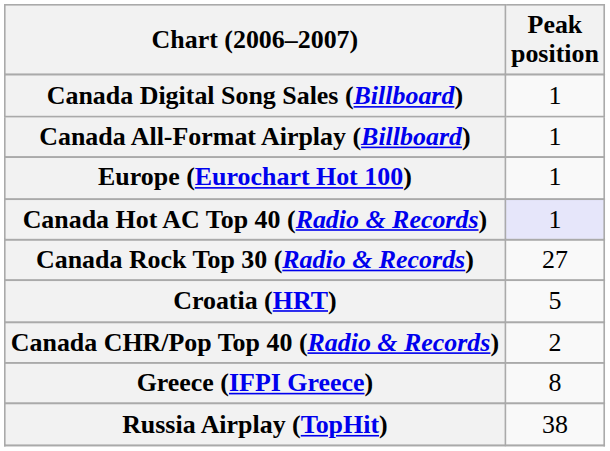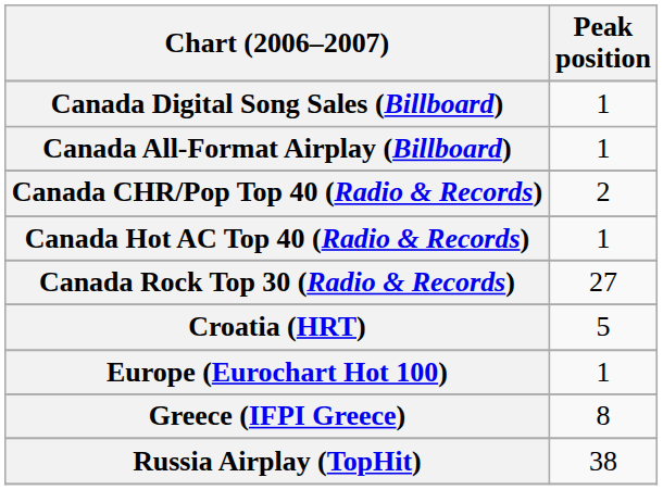rows swapped: Canada CHR/Pop Top 40 (Radio & Records) <-> Europe (Eurochart Hot 100)
Canada Hot AC Top 40 (Radio & Records) | Peak position: lavender background -> no background
